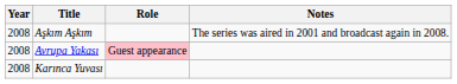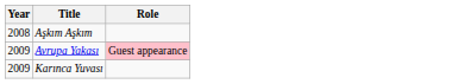- column: Notes | The series was aired in 2001 and broadcast again in 2008.
Avrupa Yakası | Year: 2008 -> 2009
Karınca Yuvası | Year: 2008 -> 2009
